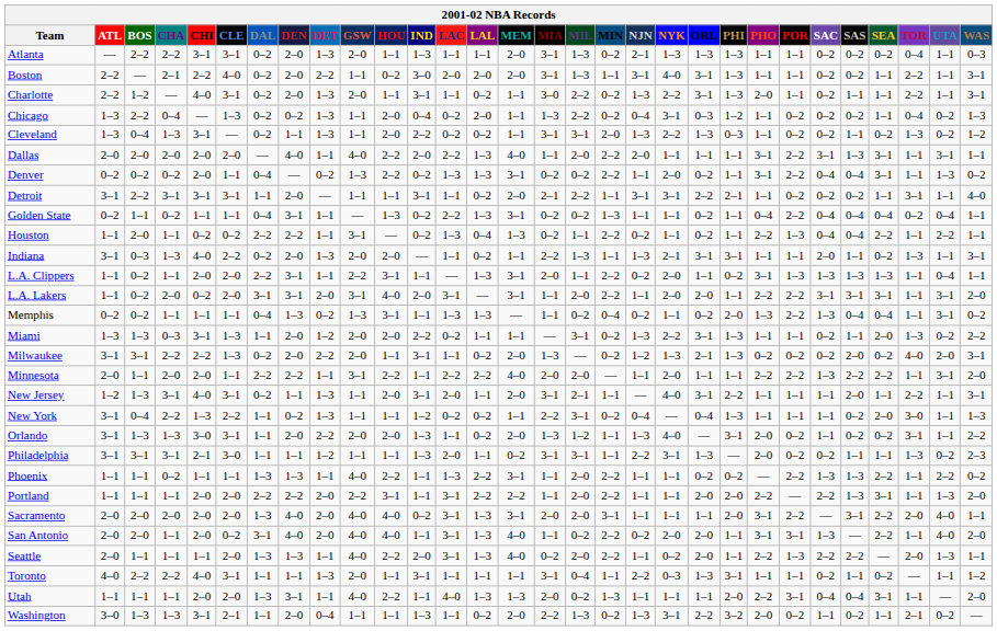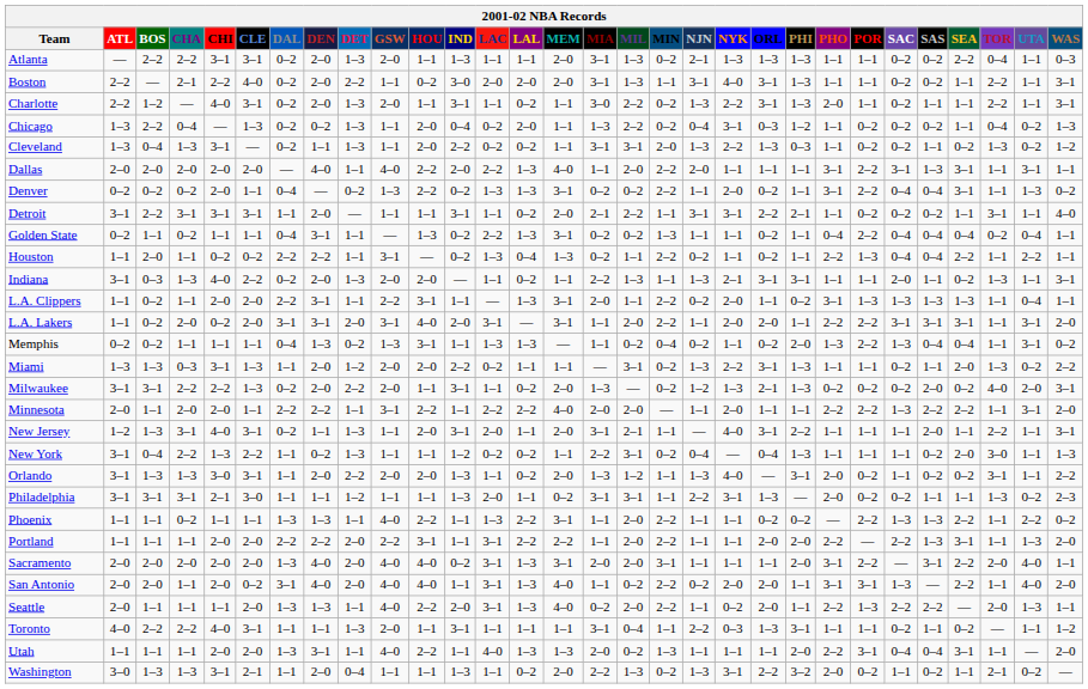Atlanta | SEA: 0–2 -> 2–2
